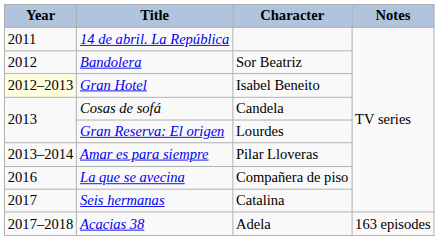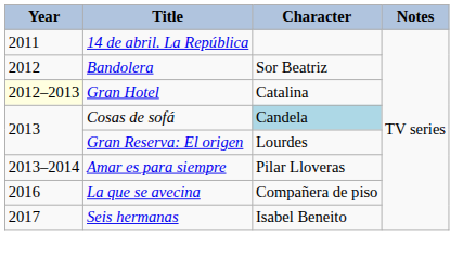Gran Hotel | Character: Isabel Beneito -> Catalina
Cosas de sofá | Character: no background -> lightblue background
Seis hermanas | Character: Catalina -> Isabel Beneito
- row: 2017–2018 | Acacias 38 | Adela | 163 episodes
